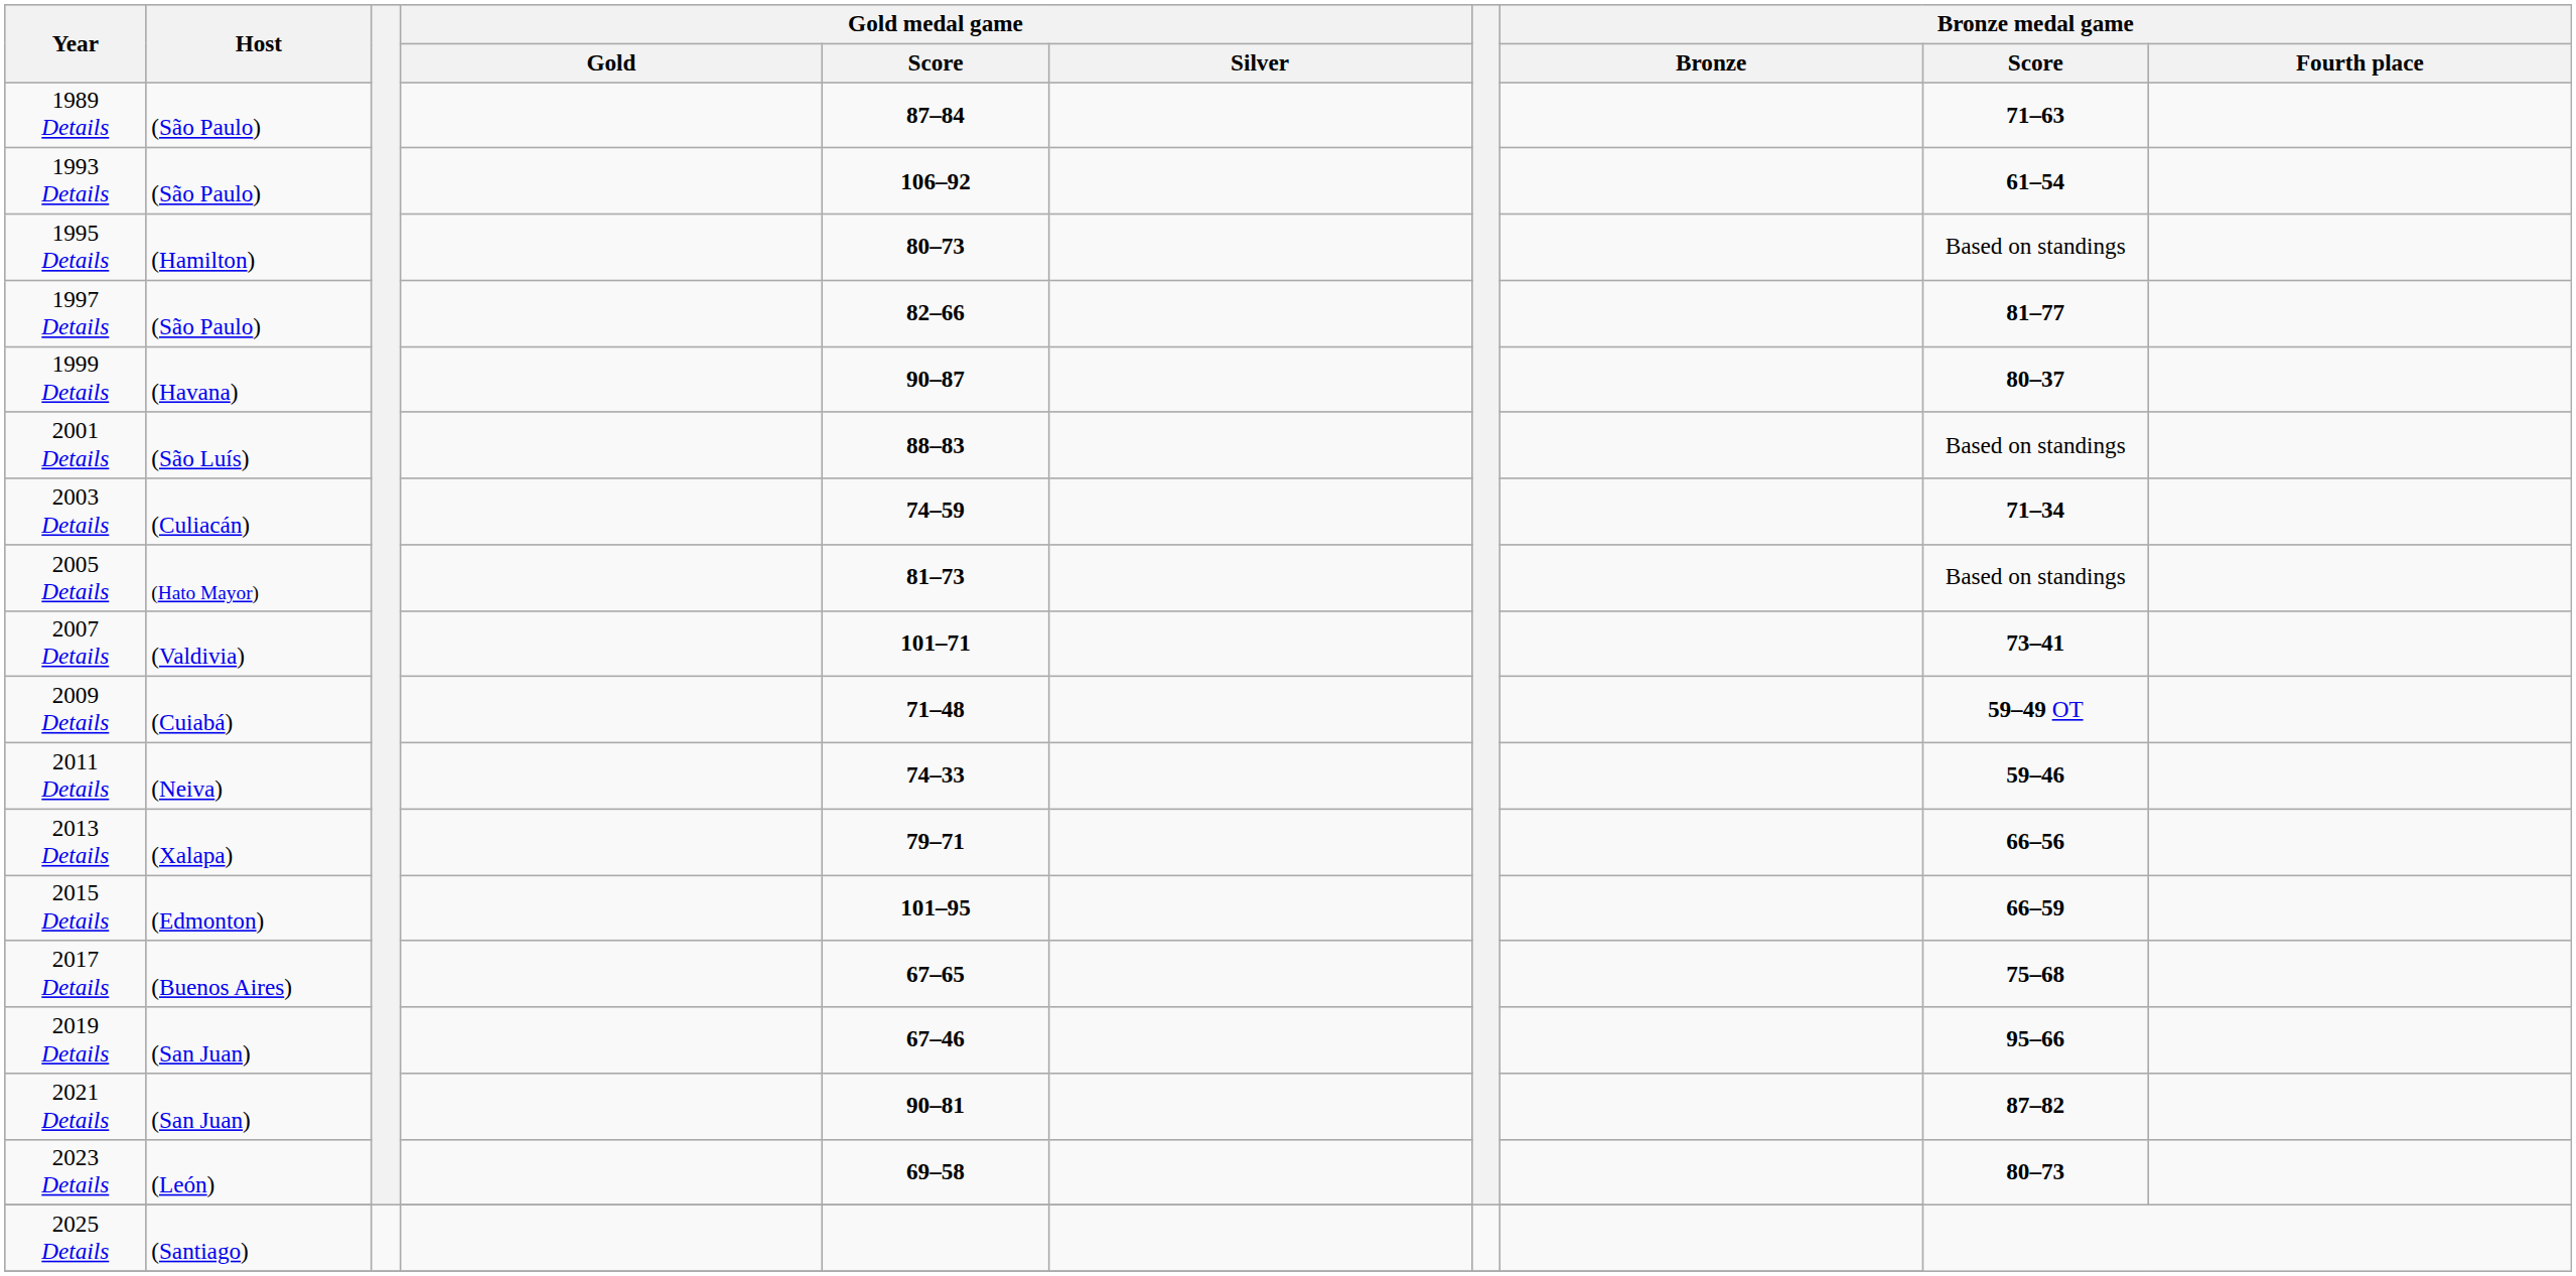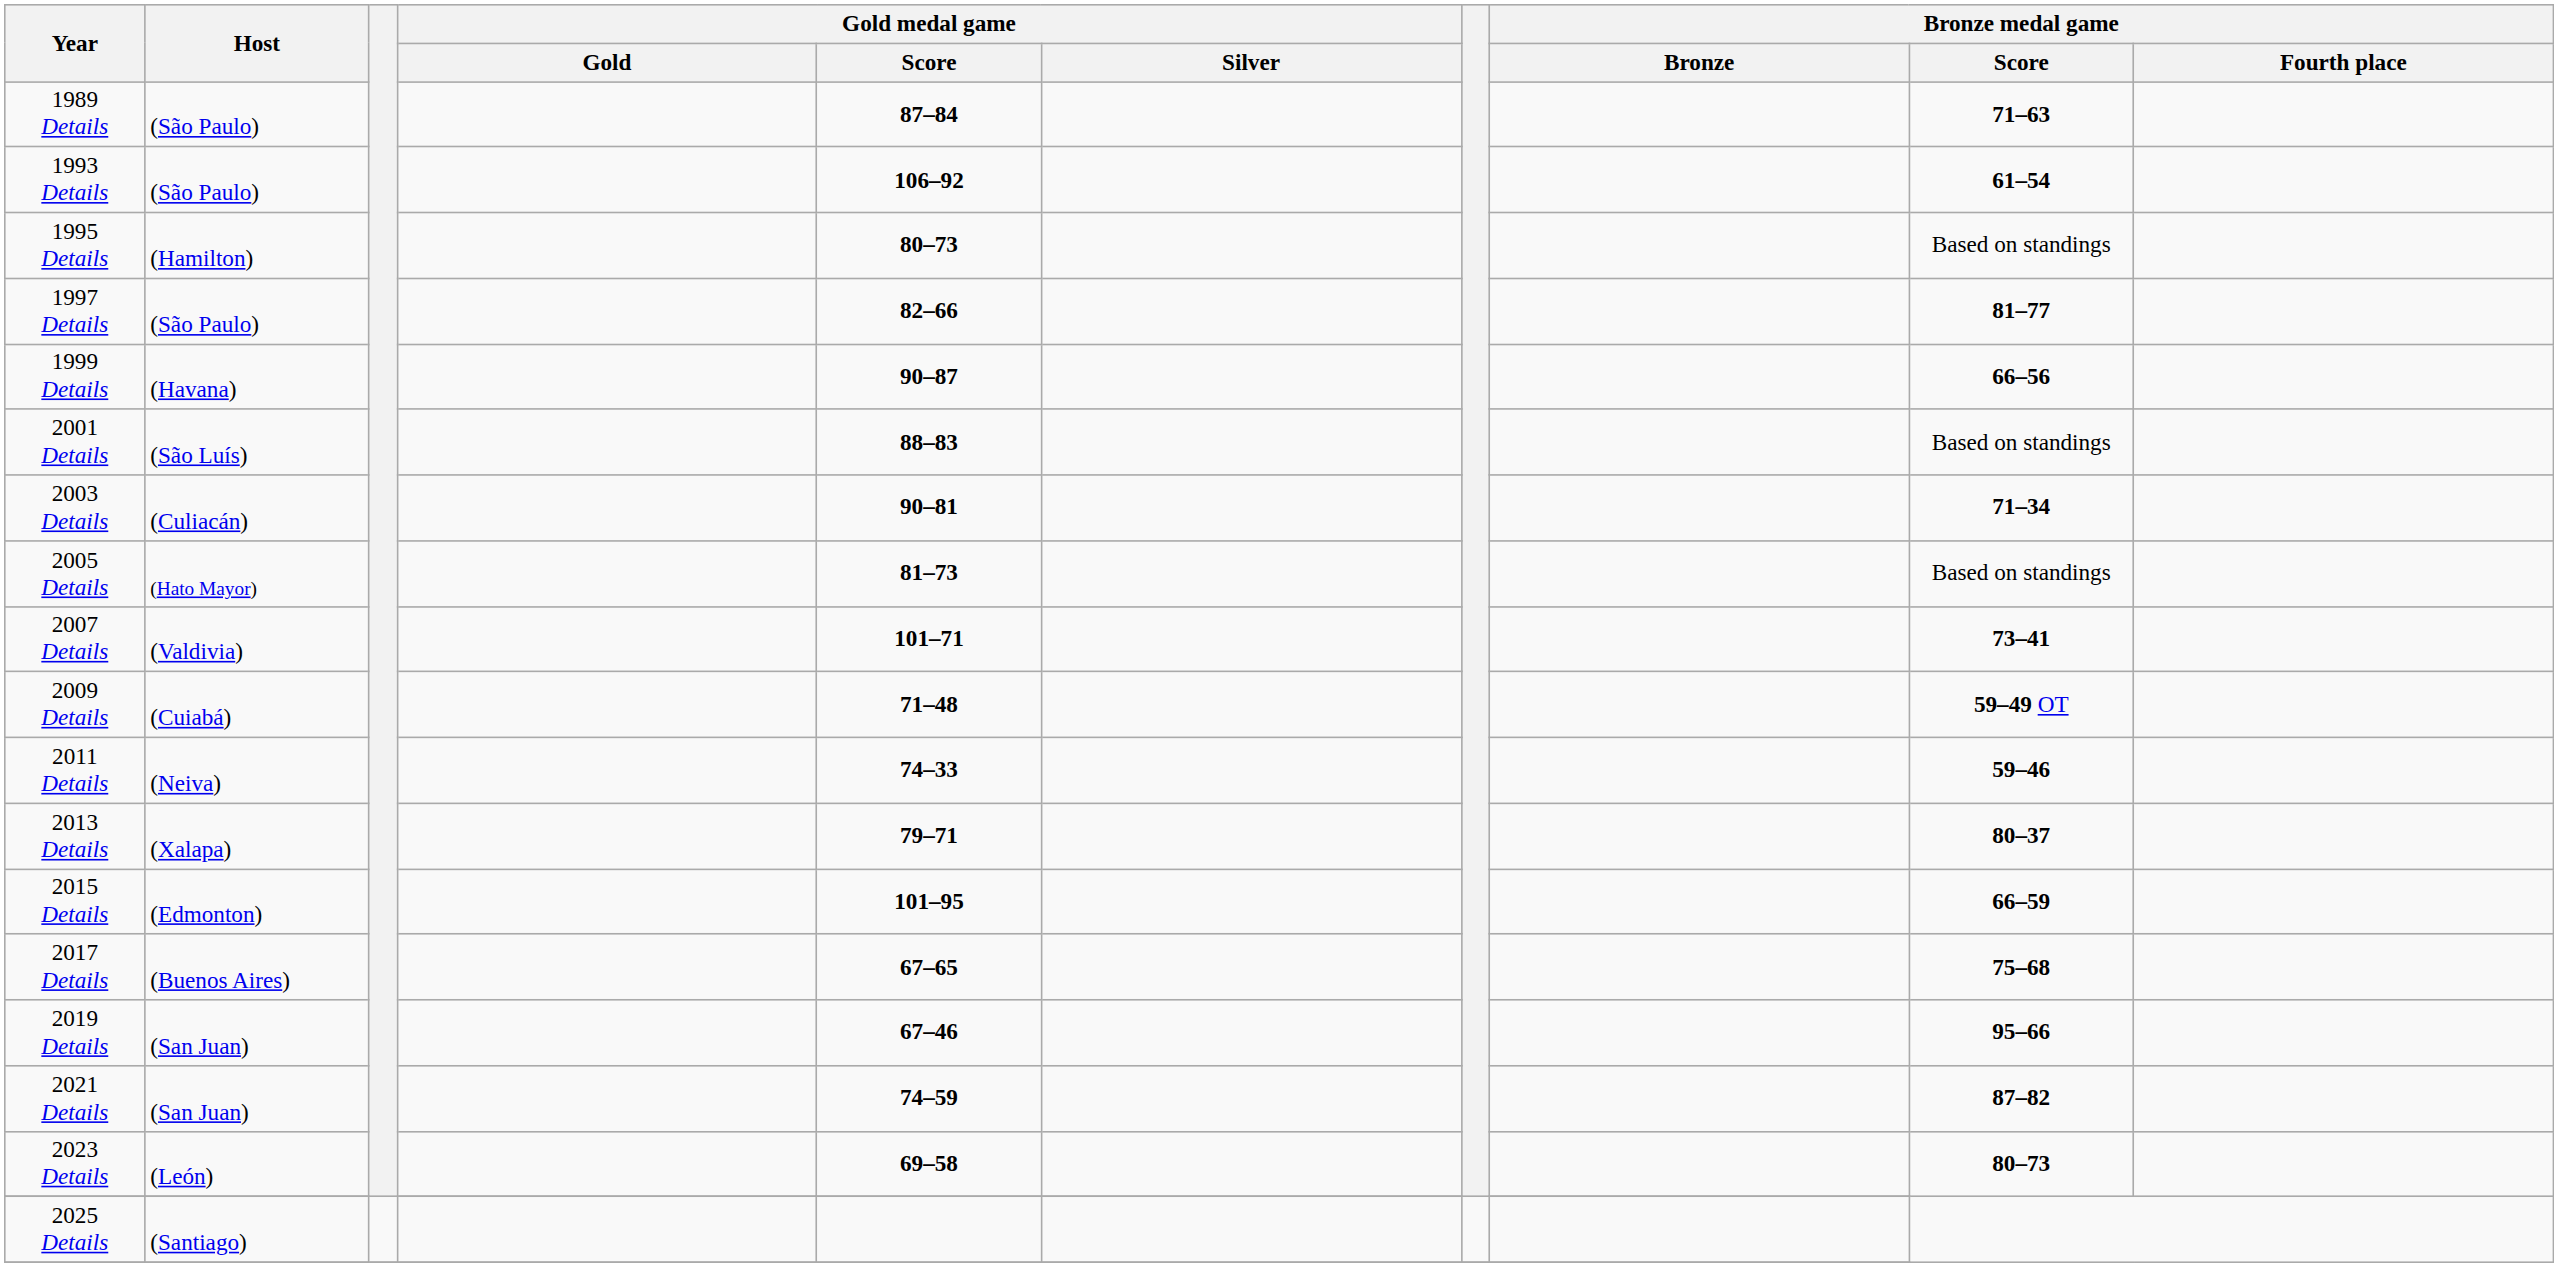1999 Details | Bronze medal game / Score: 80–37 -> 66–56
2003 Details | Gold medal game / Score: 74–59 -> 90–81
2013 Details | Bronze medal game / Score: 66–56 -> 80–37
2021 Details | Gold medal game / Score: 90–81 -> 74–59
